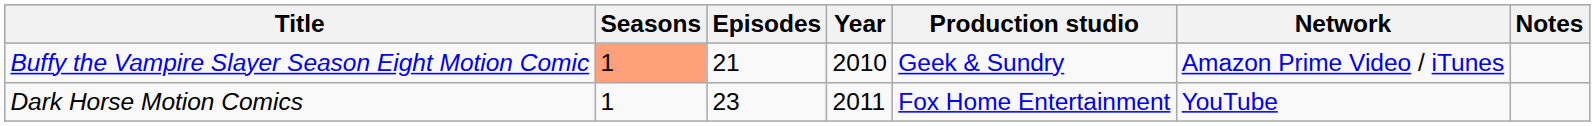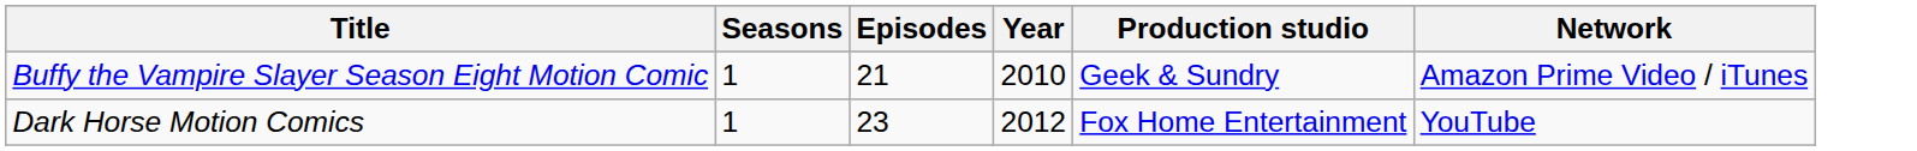- column: Notes
Buffy the Vampire Slayer Season Eight Motion Comic | Seasons: lightsalmon background -> no background
Dark Horse Motion Comics | Year: 2011 -> 2012
